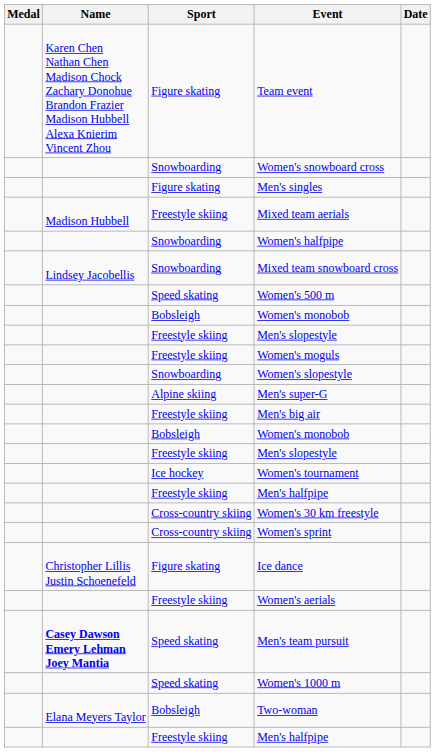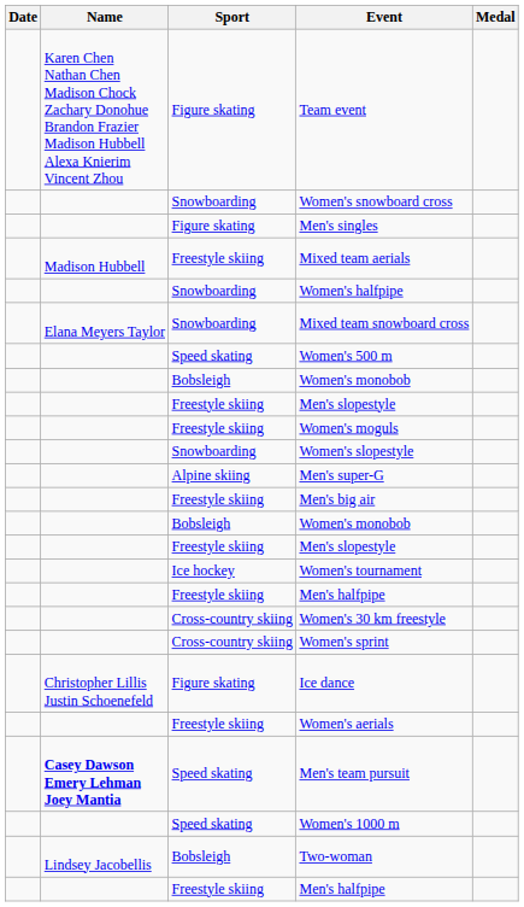columns swapped: Medal <-> Date
Mixed team snowboard cross | Name: Lindsey Jacobellis -> Elana Meyers Taylor
Two-woman | Name: Elana Meyers Taylor -> Lindsey Jacobellis
